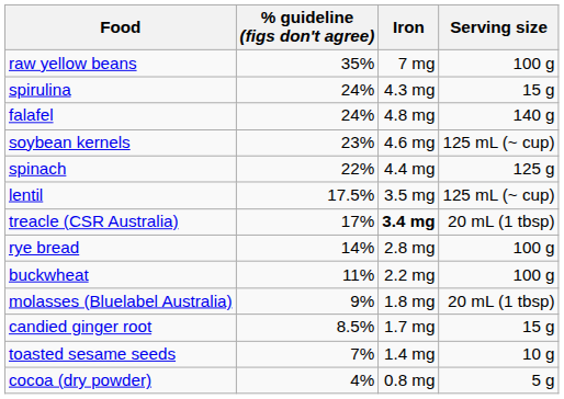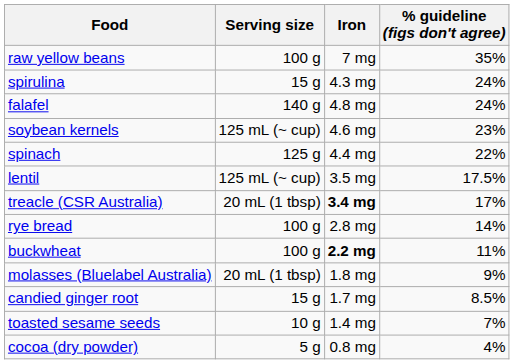columns swapped: Serving size <-> % guideline (figs don't agree)
buckwheat | Iron: normal -> bold
